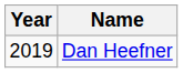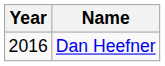Dan Heefner | Year: 2019 -> 2016
